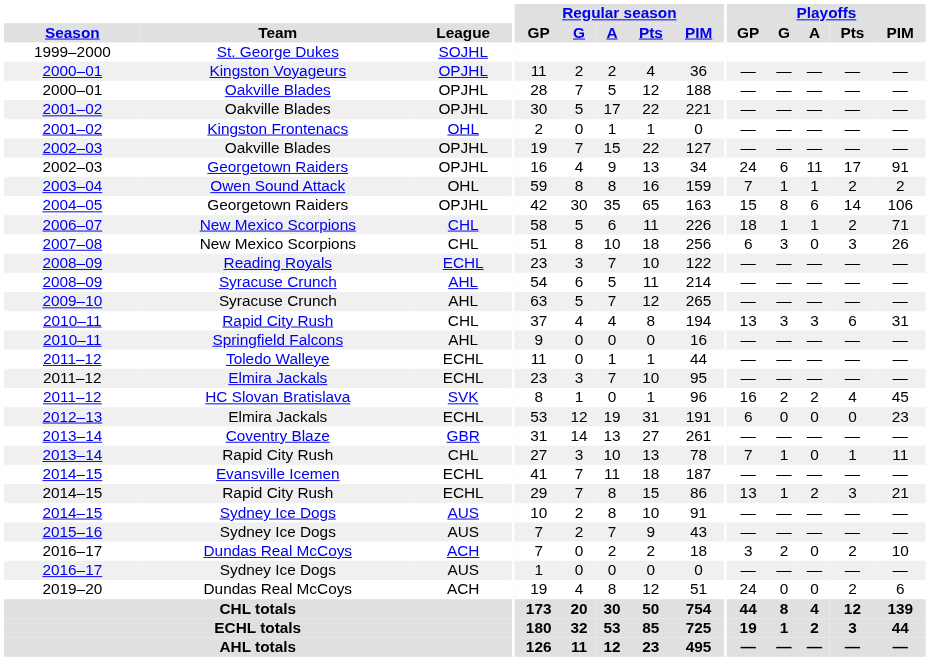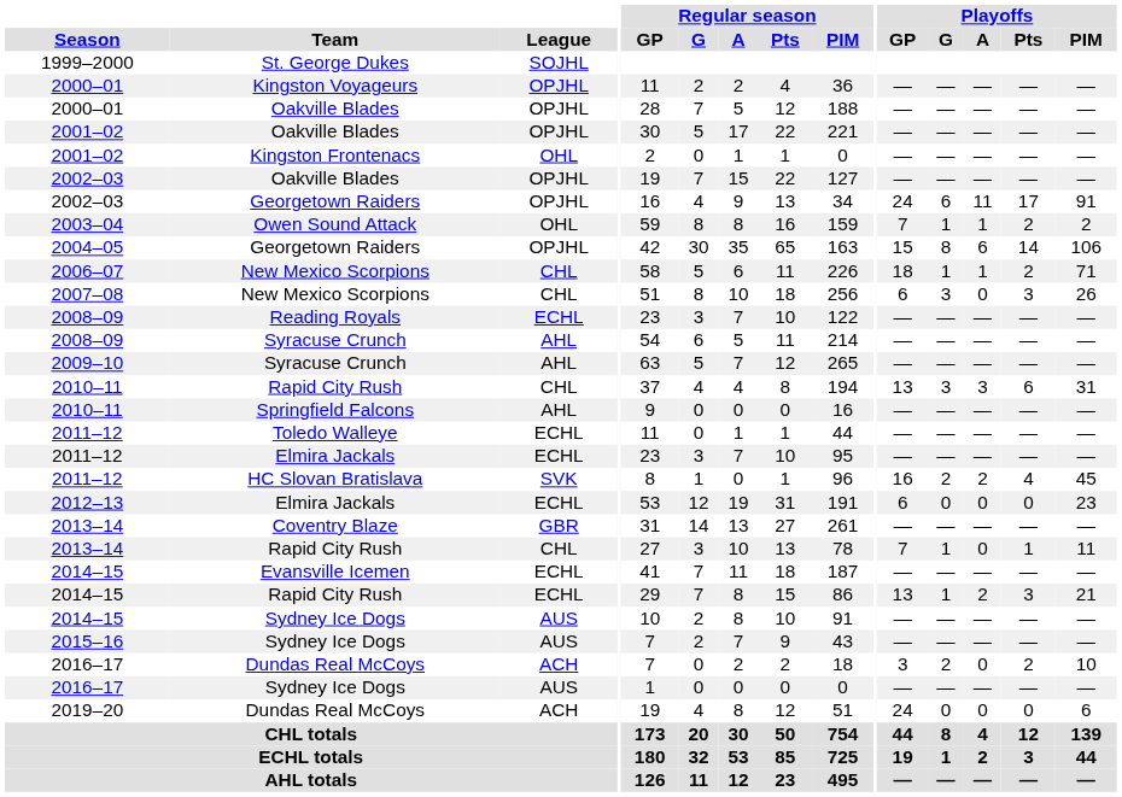2019–20 | Playoffs / Pts: 2 -> 0
